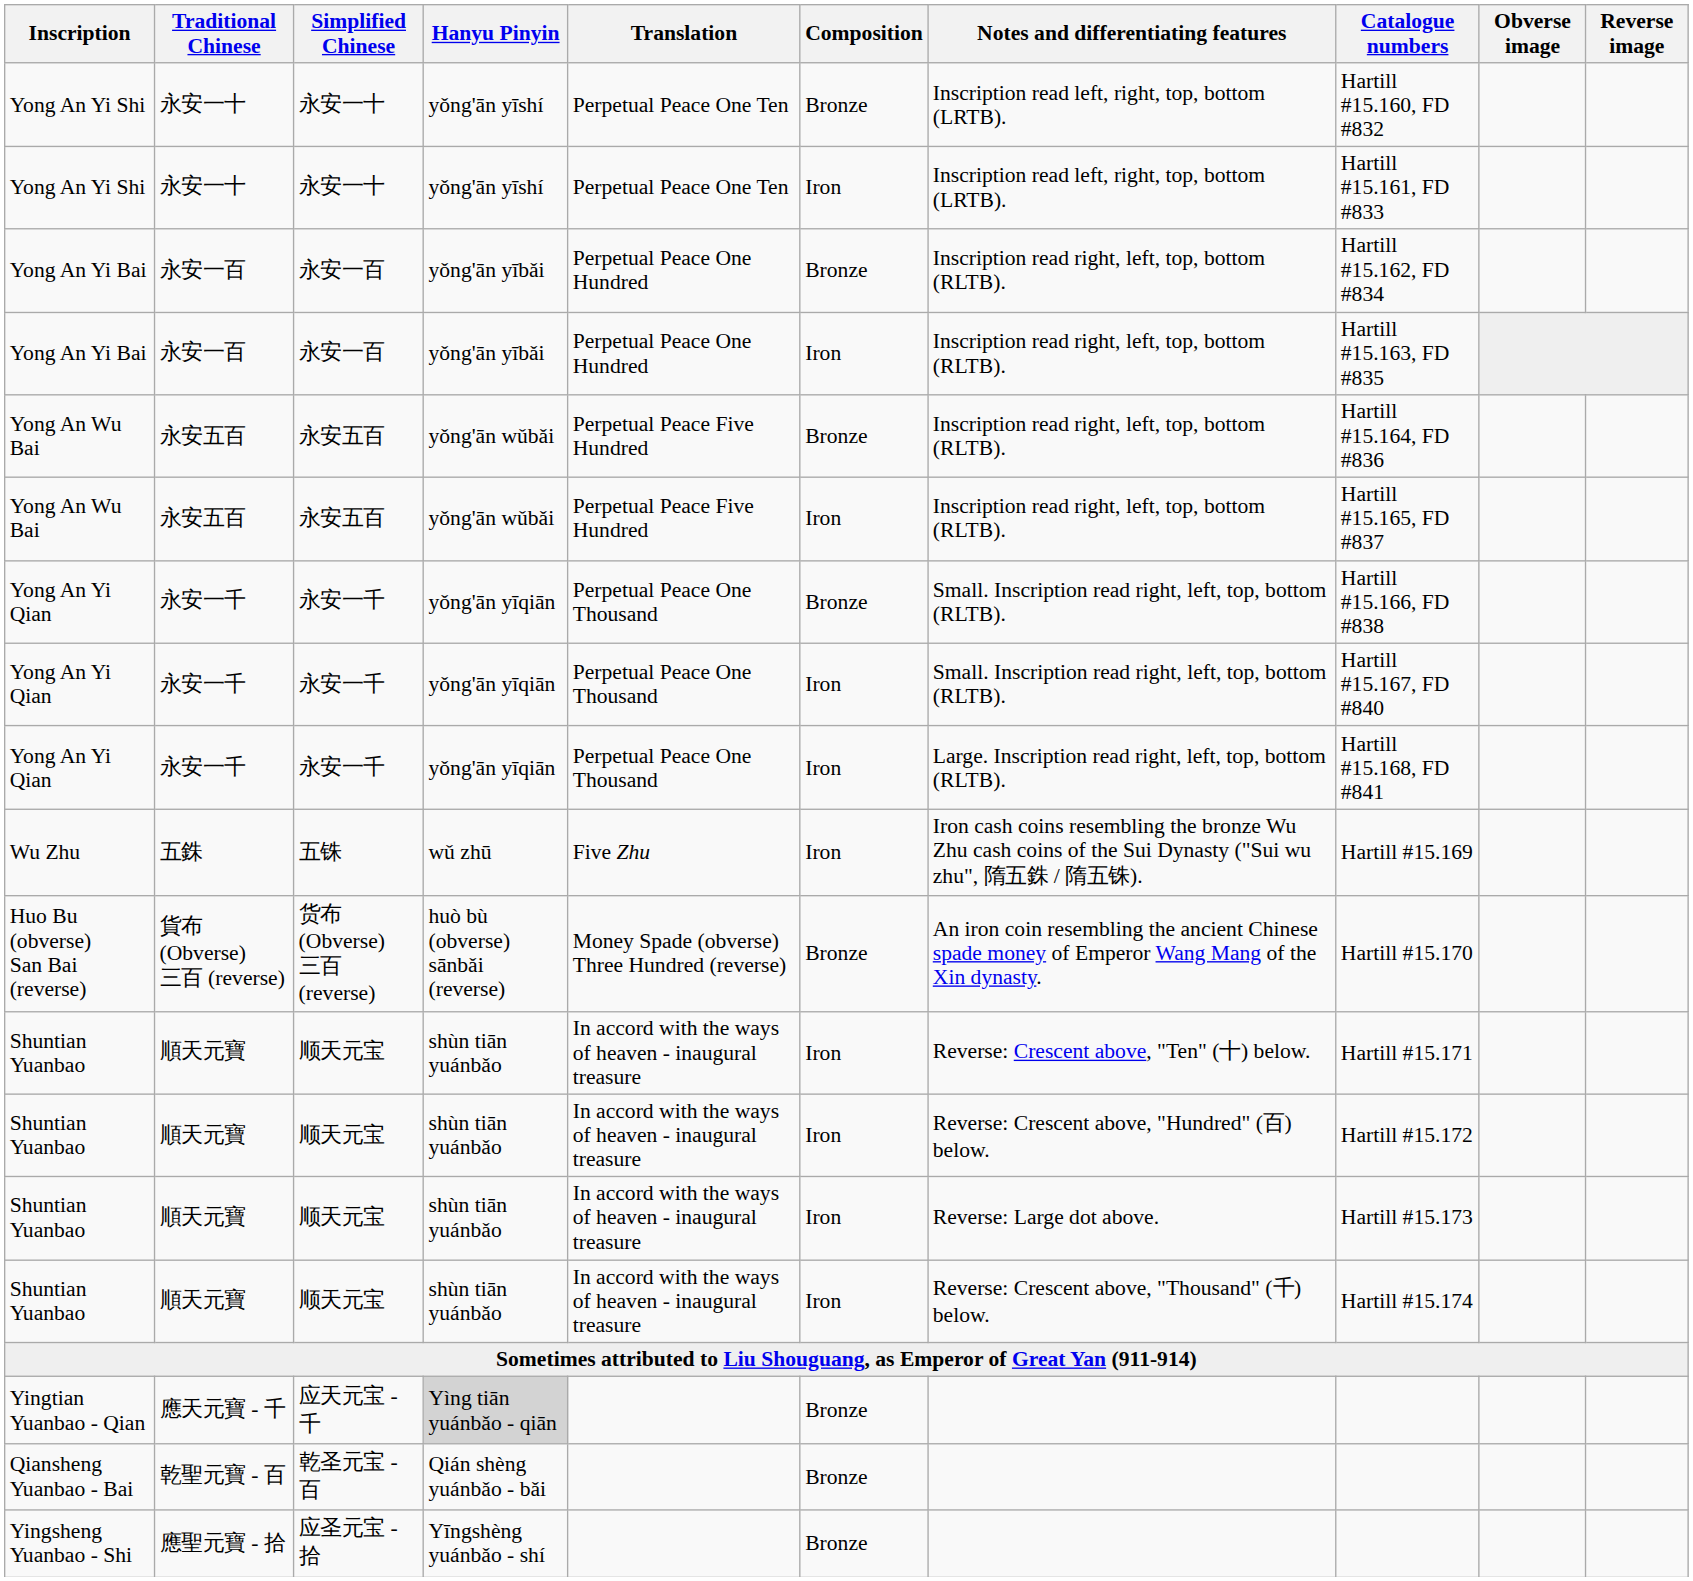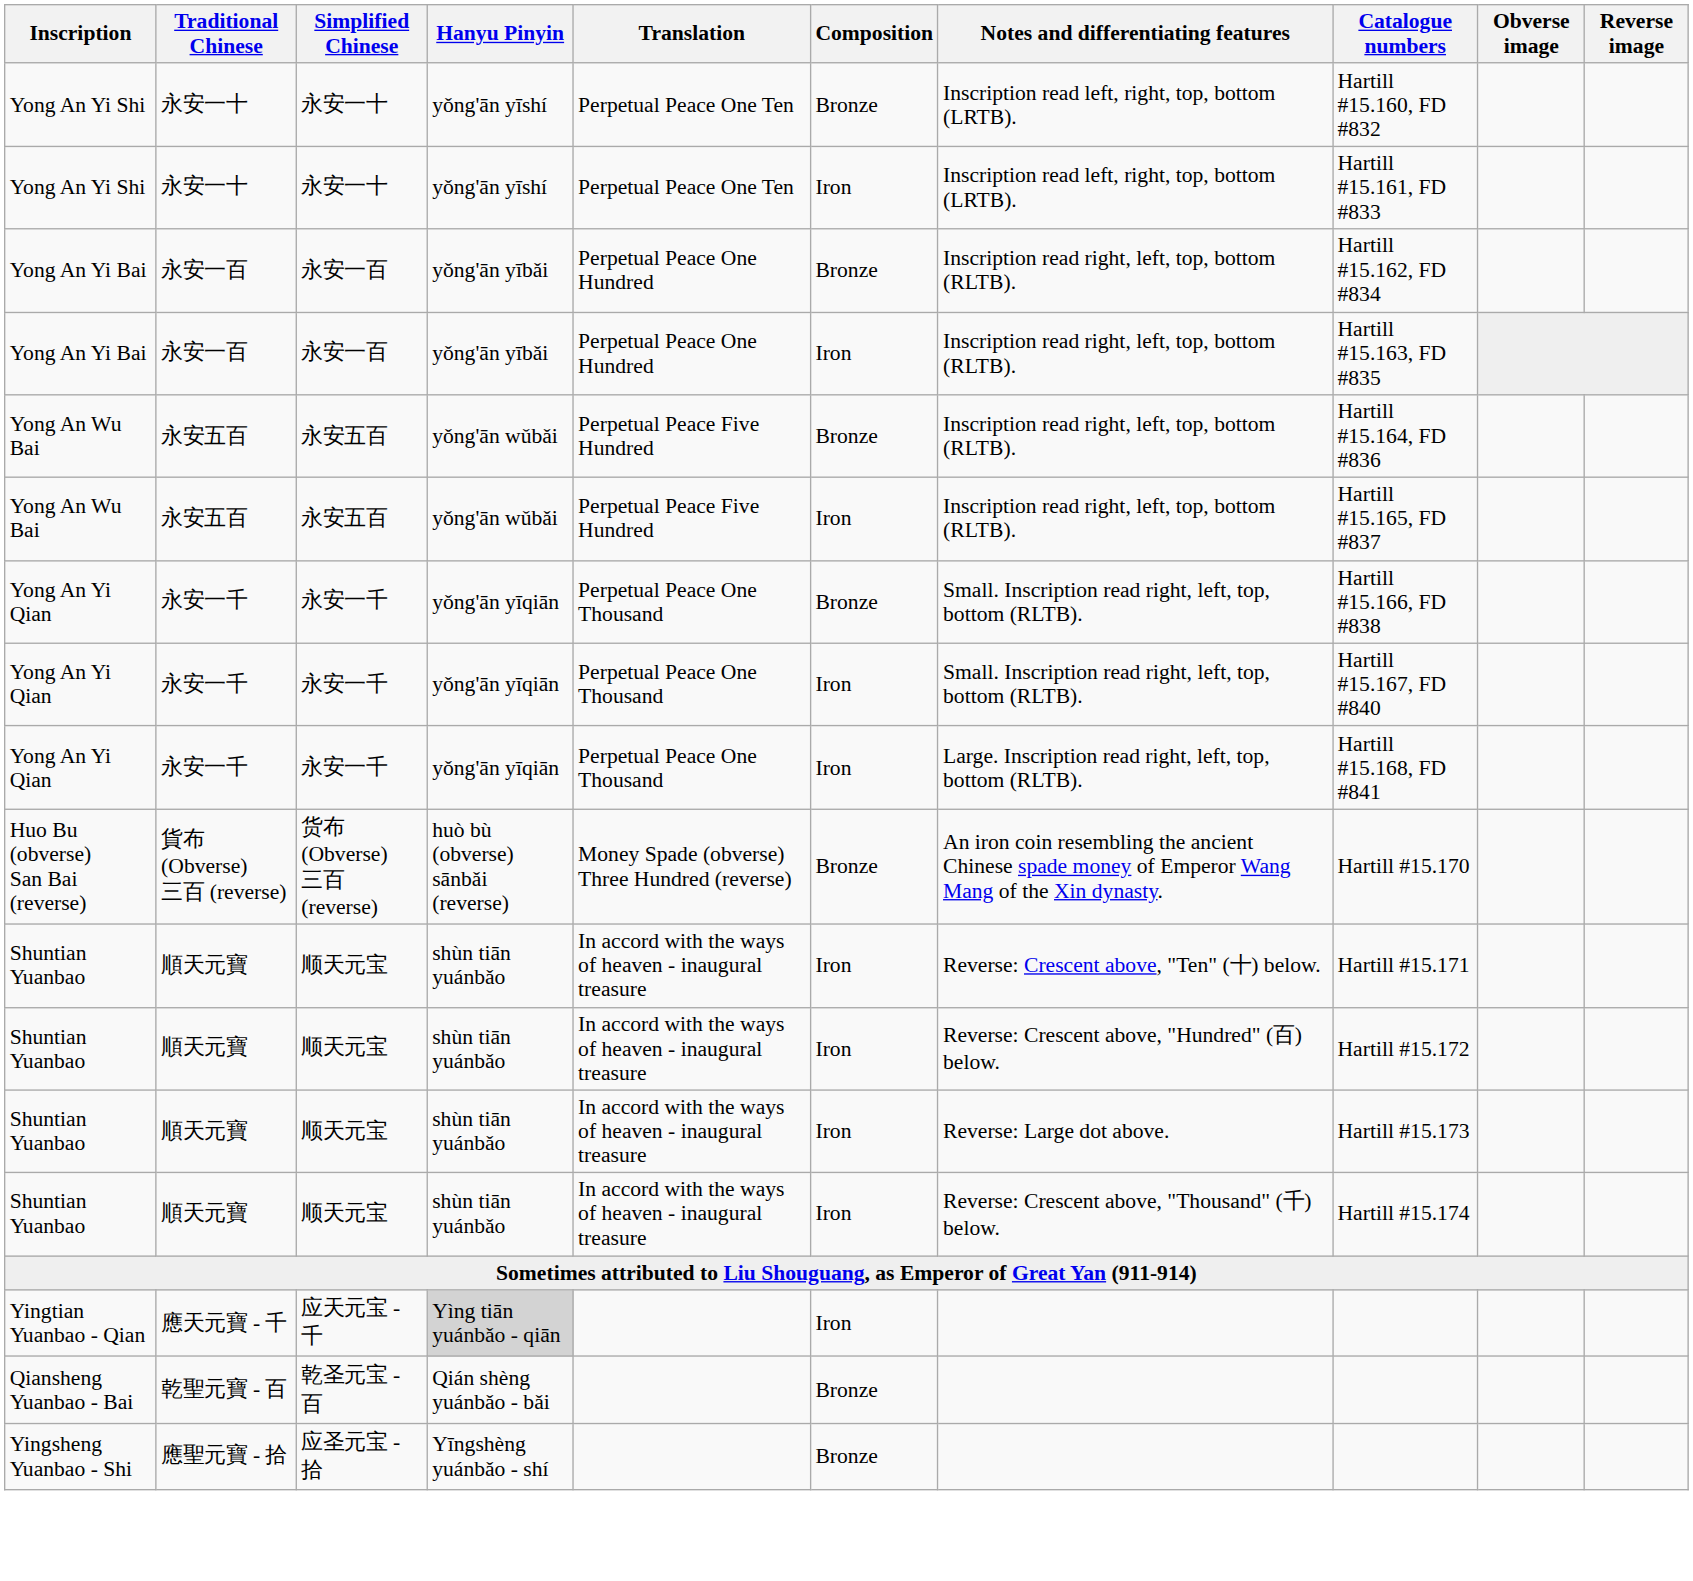- row: Wu Zhu | 五銖 | 五铢 | wǔ zhū | Five Zhu | Iron | Iron cash coins resembling the bronze Wu Zhu cash coins of the Sui Dynasty ("Sui wu zhu", 隋五銖 / 隋五铢). | Hartill #15.169
Yingtian Yuanbao - Qian | Composition: Bronze -> Iron
